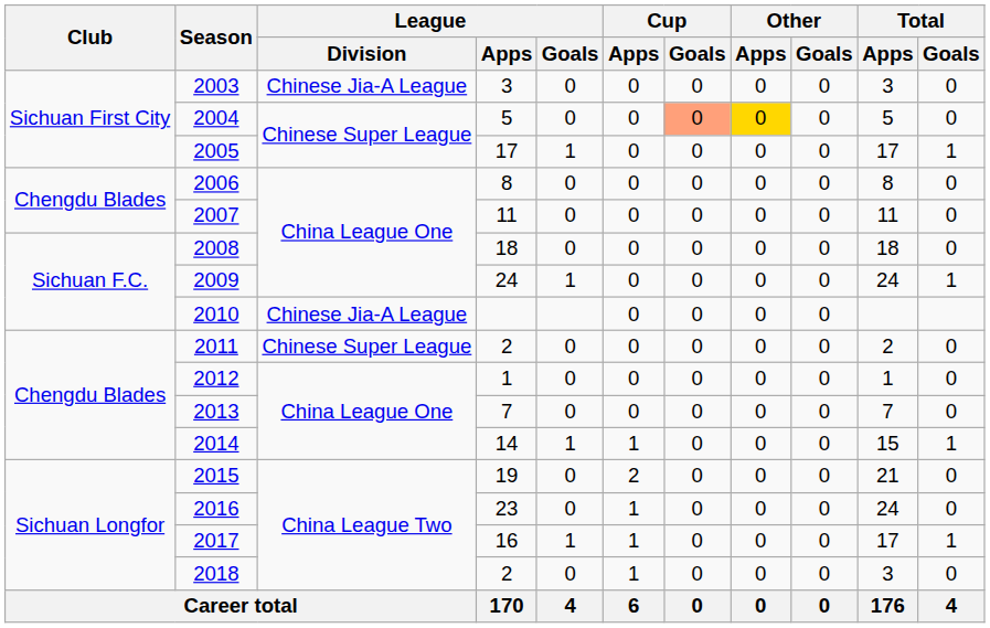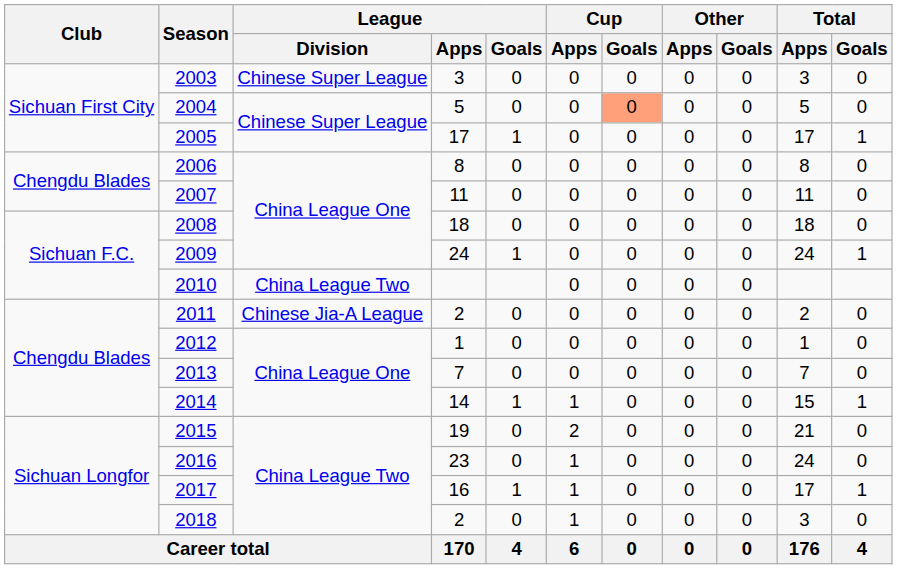2003 | League / Division: Chinese Jia-A League -> Chinese Super League
2004 | Other / Apps: gold background -> no background
2010 | League / Division: Chinese Jia-A League -> China League Two
2011 | League / Division: Chinese Super League -> Chinese Jia-A League
